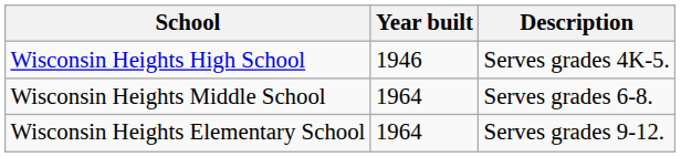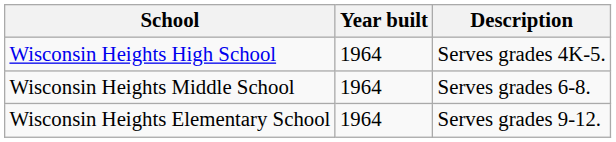Wisconsin Heights High School | Year built: 1946 -> 1964
